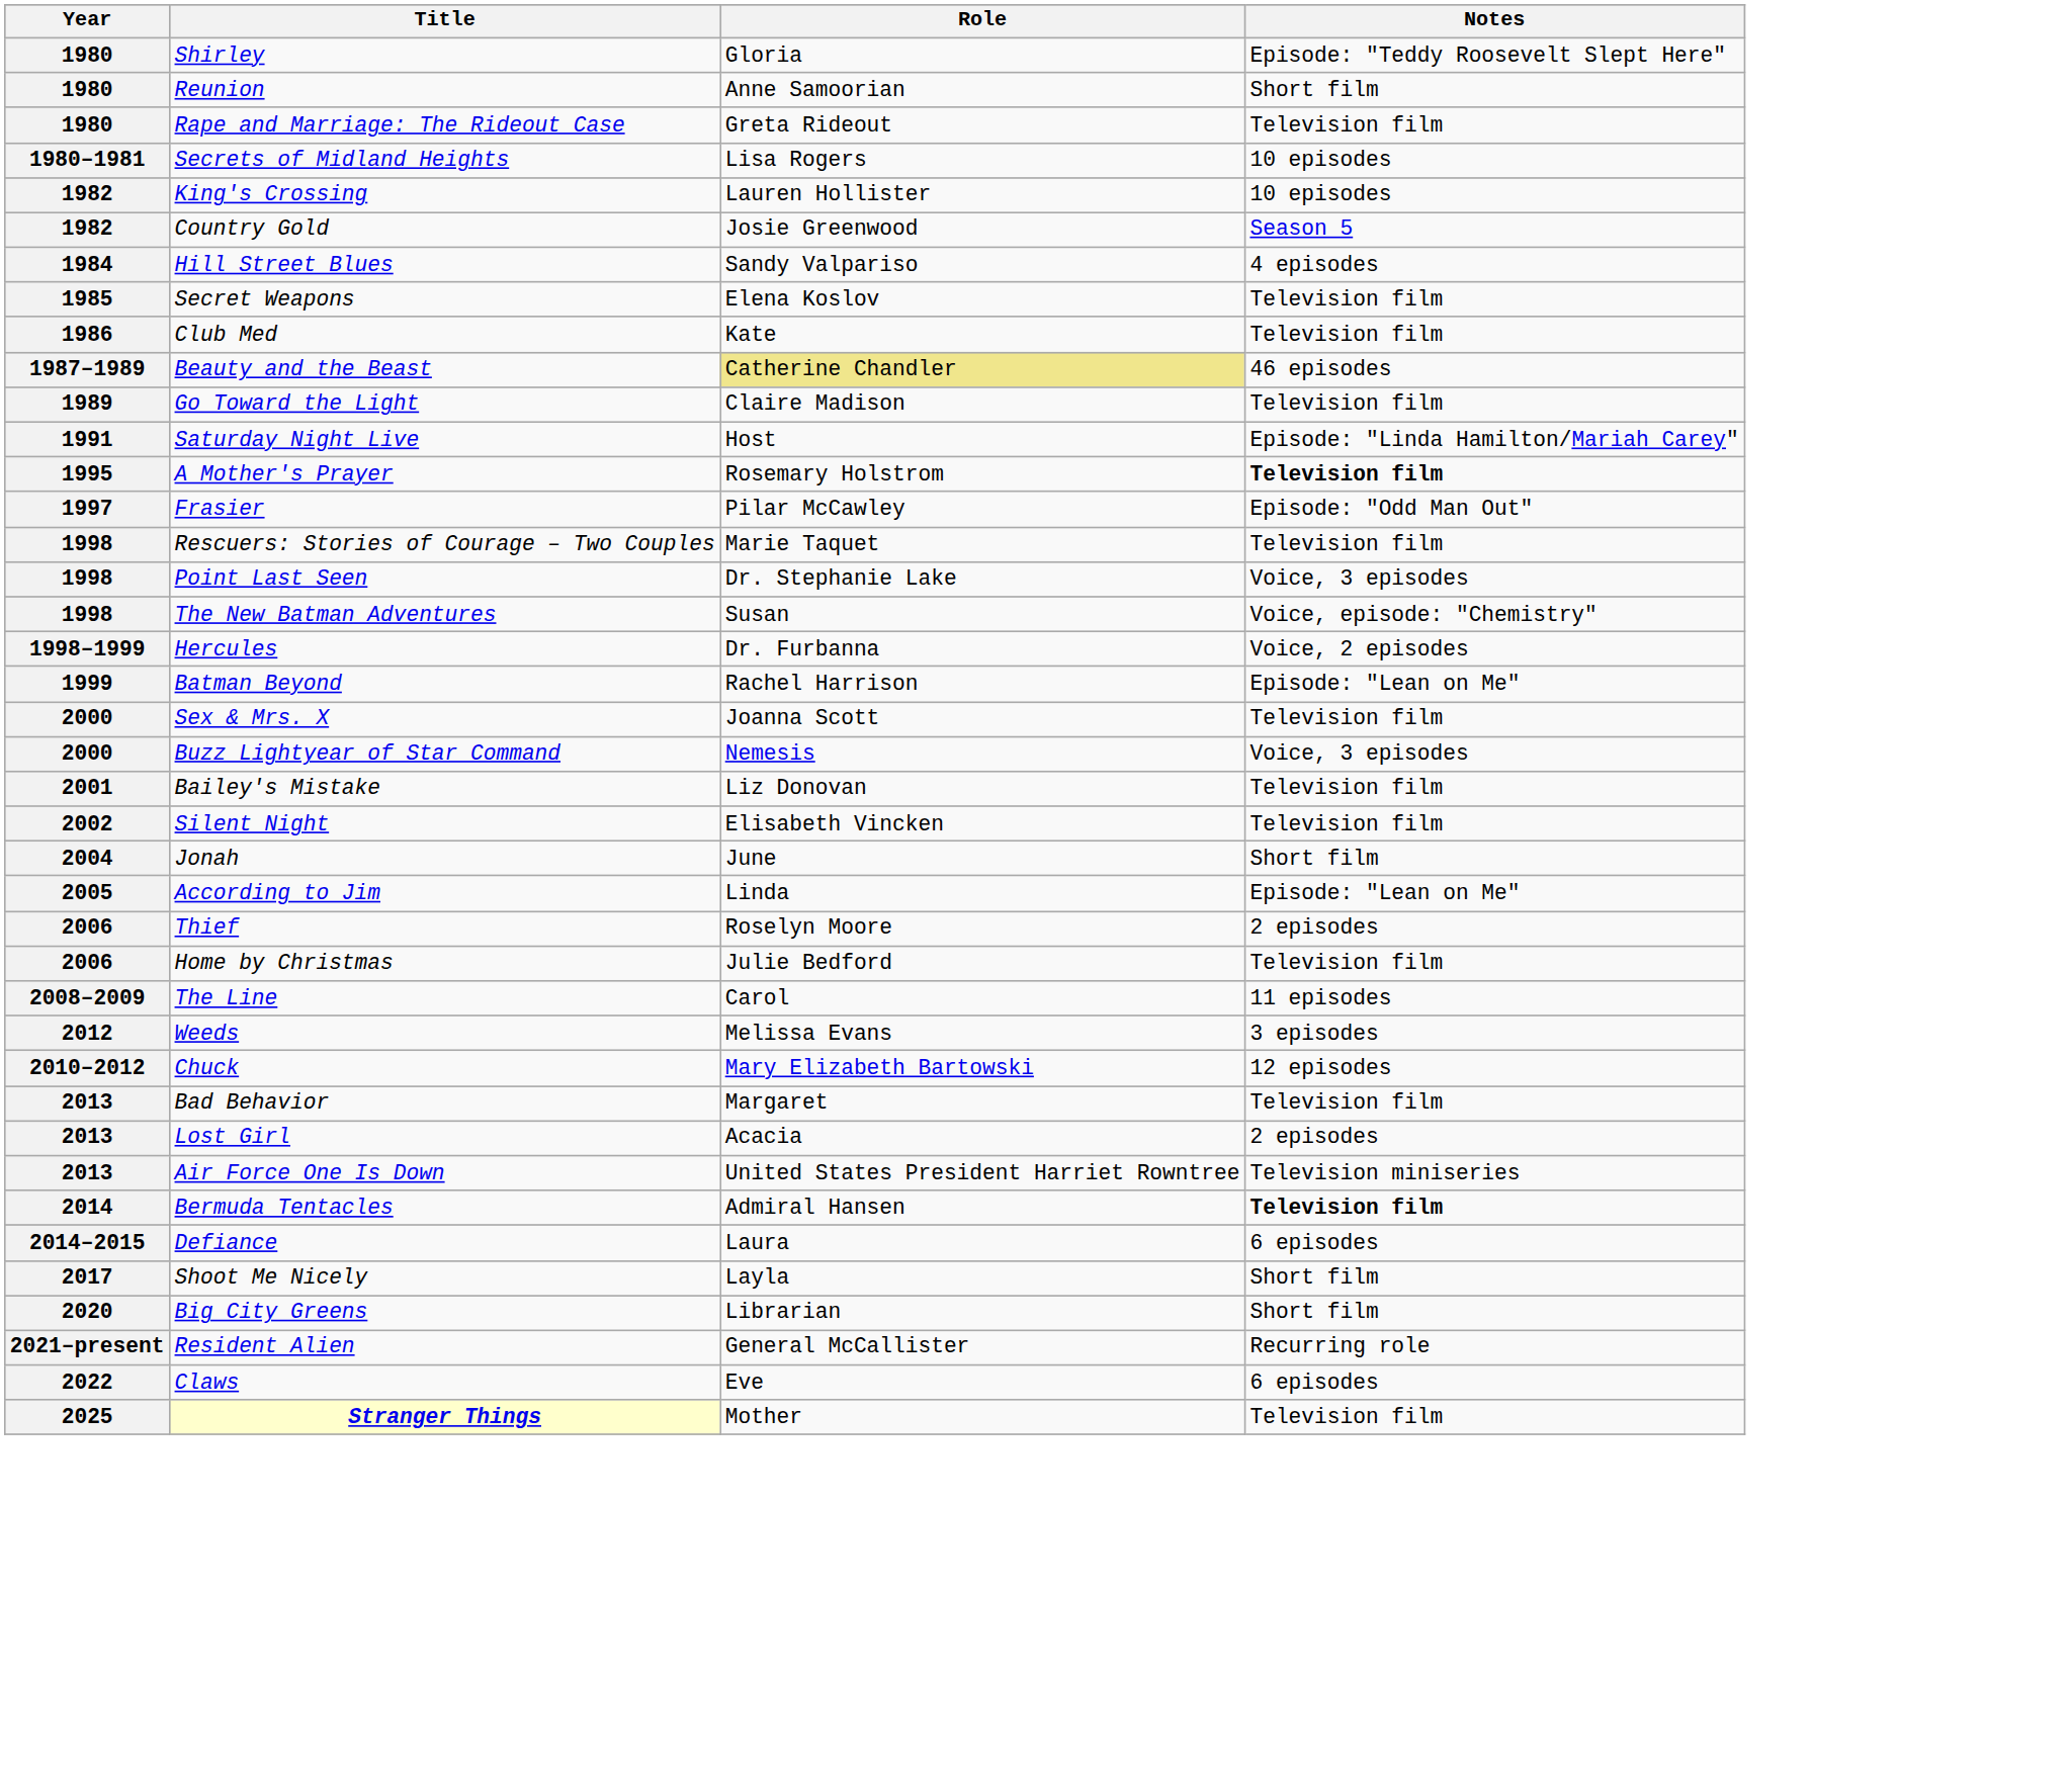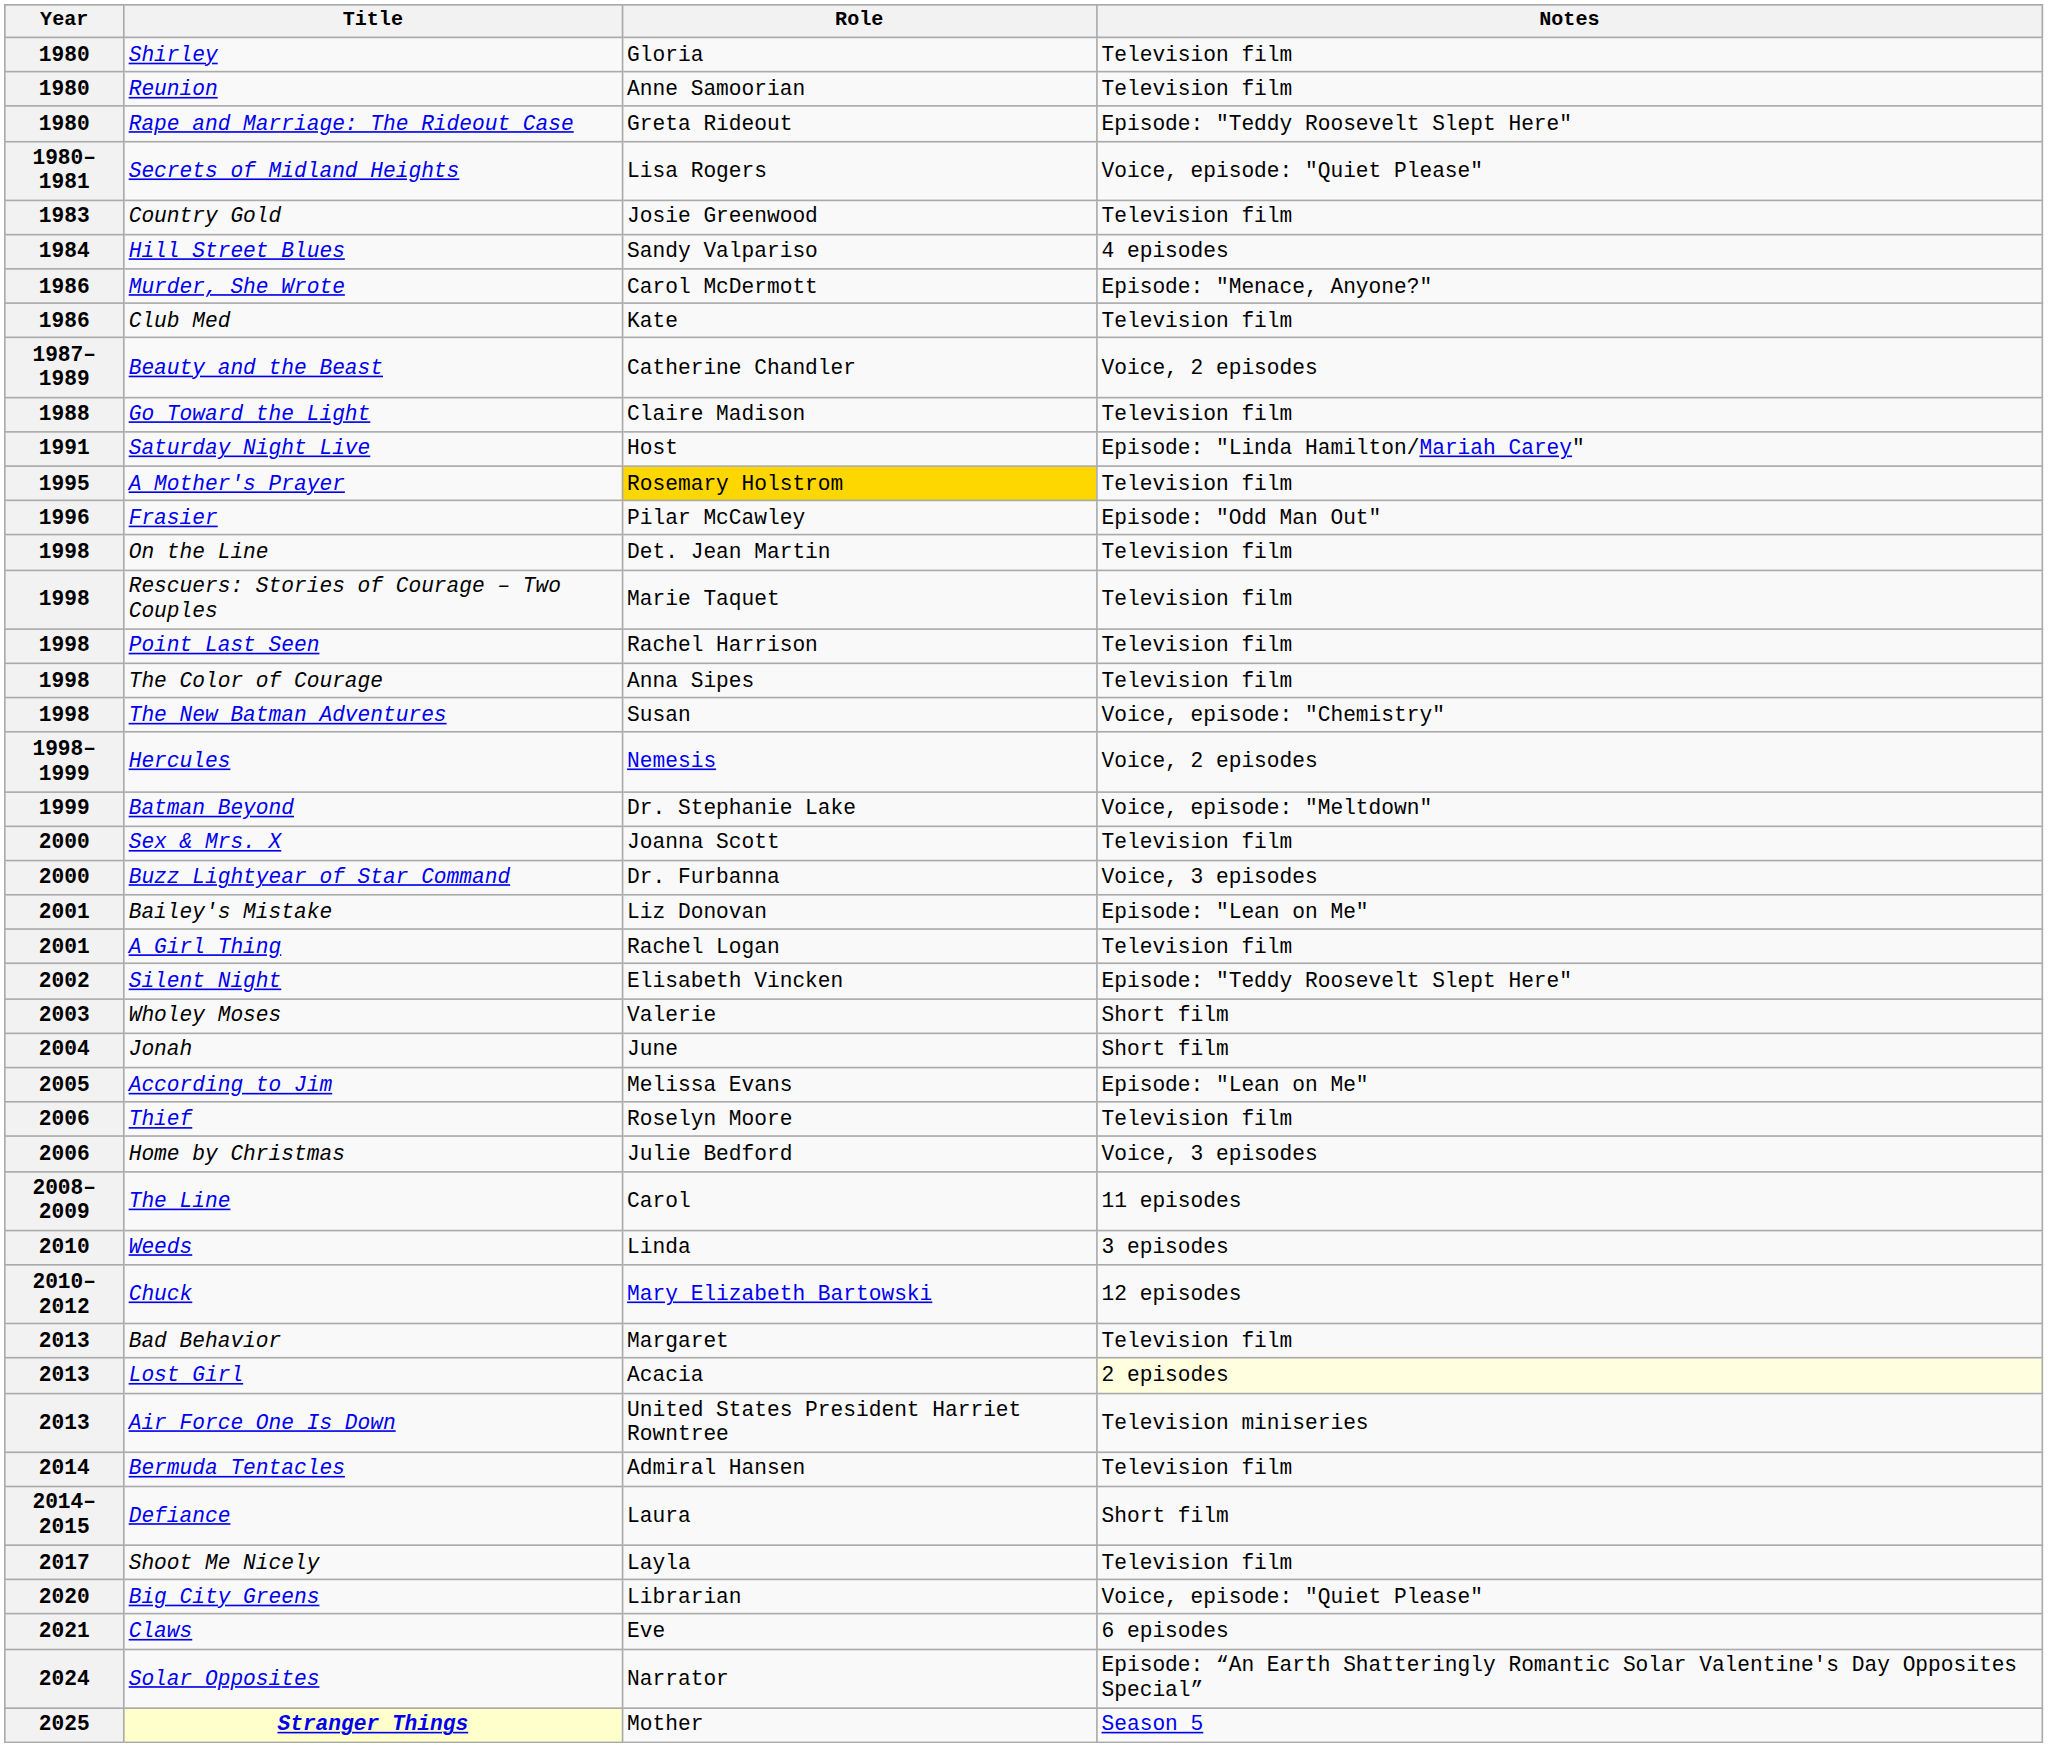Shirley | Notes: Episode: "Teddy Roosevelt Slept Here" -> Television film
Reunion | Notes: Short film -> Television film
Rape and Marriage: The Rideout Case | Notes: Television film -> Episode: "Teddy Roosevelt Slept Here"
Secrets of Midland Heights | Notes: 10 episodes -> Voice, episode: "Quiet Please"
- row: 1982 | King's Crossing | Lauren Hollister | 10 episodes
Country Gold | Year: 1982 -> 1983
Country Gold | Notes: Season 5 -> Television film
- row: 1985 | Secret Weapons | Elena Koslov | Television film
+ row: 1986 | Murder, She Wrote | Carol McDermott | Episode: "Menace, Anyone?"
Beauty and the Beast | Role: khaki background -> no background
Beauty and the Beast | Notes: 46 episodes -> Voice, 2 episodes
Go Toward the Light | Year: 1989 -> 1988
A Mother's Prayer | Role: no background -> gold background
A Mother's Prayer | Notes: bold -> normal
Frasier | Year: 1997 -> 1996
+ row: 1998 | On the Line | Det. Jean Martin | Television film
Point Last Seen | Role: Dr. Stephanie Lake -> Rachel Harrison
Point Last Seen | Notes: Voice, 3 episodes -> Television film
+ row: 1998 | The Color of Courage | Anna Sipes | Television film
Hercules | Role: Dr. Furbanna -> Nemesis
Batman Beyond | Role: Rachel Harrison -> Dr. Stephanie Lake
Batman Beyond | Notes: Episode: "Lean on Me" -> Voice, episode: "Meltdown"
Buzz Lightyear of Star Command | Role: Nemesis -> Dr. Furbanna
Bailey's Mistake | Notes: Television film -> Episode: "Lean on Me"
+ row: 2001 | A Girl Thing | Rachel Logan | Television film
Silent Night | Notes: Television film -> Episode: "Teddy Roosevelt Slept Here"
+ row: 2003 | Wholey Moses | Valerie | Short film
According to Jim | Role: Linda -> Melissa Evans
Thief | Notes: 2 episodes -> Television film
Home by Christmas | Notes: Television film -> Voice, 3 episodes
Weeds | Year: 2012 -> 2010
Weeds | Role: Melissa Evans -> Linda
Lost Girl | Notes: no background -> lightyellow background
Bermuda Tentacles | Notes: bold -> normal
Defiance | Notes: 6 episodes -> Short film
Shoot Me Nicely | Notes: Short film -> Television film
Big City Greens | Notes: Short film -> Voice, episode: "Quiet Please"
- row: 2021–present | Resident Alien | General McCallister | Recurring role
Claws | Year: 2022 -> 2021
+ row: 2024 | Solar Opposites | Narrator | Episode: “An Earth Shatteringly Romantic Solar Valentine's Day Opposites Special”
Stranger Things | Notes: Television film -> Season 5
